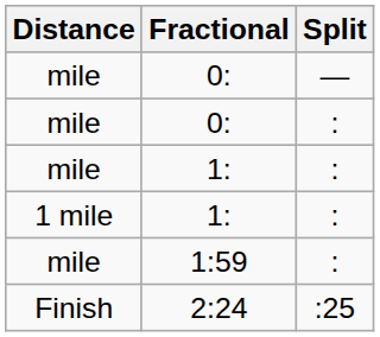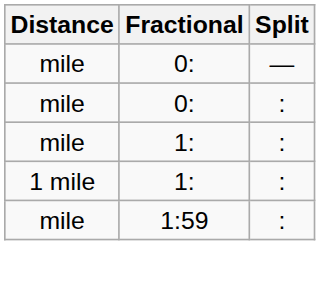- row: Finish | 2:24 | :25
